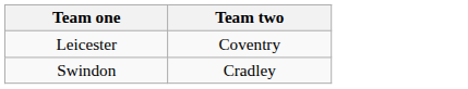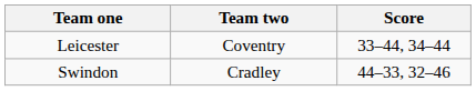+ column: Score | 33–44, 34–44 | 44–33, 32–46
